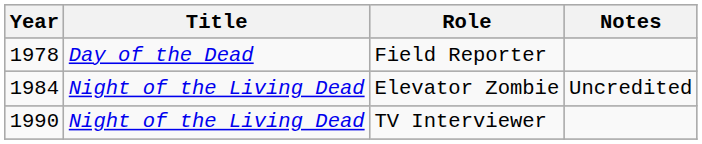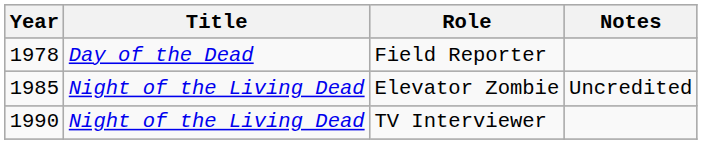Elevator Zombie | Year: 1984 -> 1985
